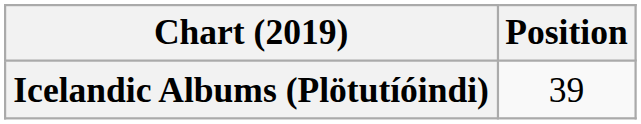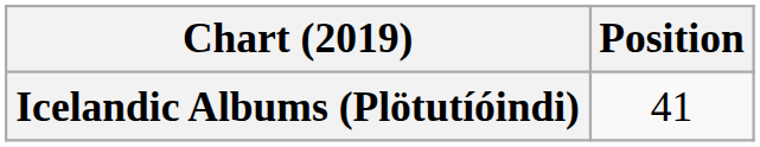Icelandic Albums (Plötutíóindi) | Position: 39 -> 41
